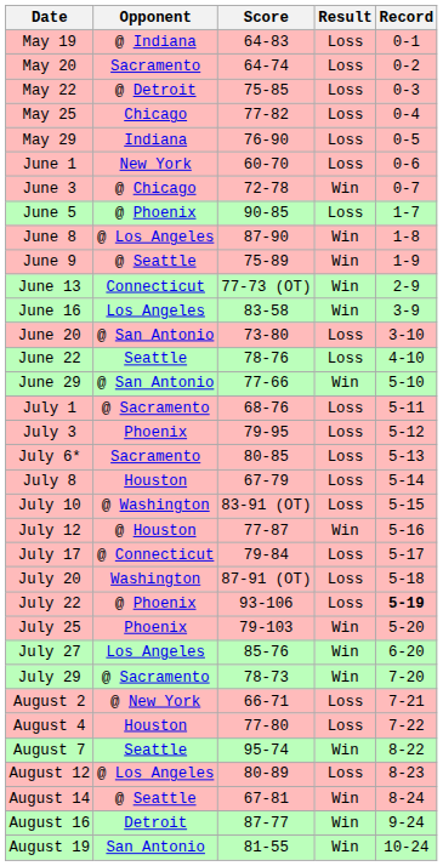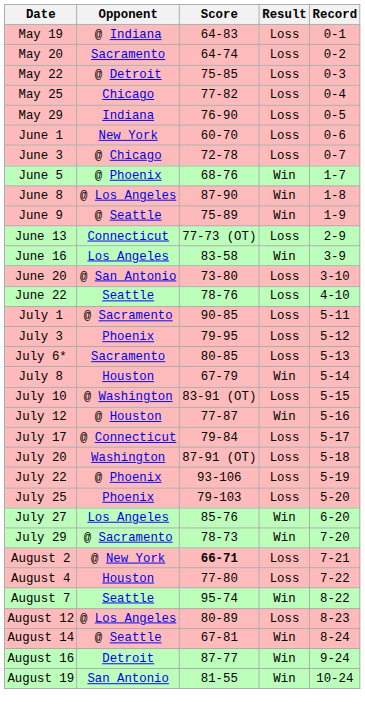June 3 | Result: Win -> Loss
June 5 | Score: 90-85 -> 68-76
June 5 | Result: Loss -> Win
June 13 | Result: Win -> Loss
- row: June 29 | @ San Antonio | 77-66 | Win | 5-10
July 1 | Score: 68-76 -> 90-85
July 8 | Result: Loss -> Win
July 22 | Record: bold -> normal
July 25 | Result: Win -> Loss
August 2 | Score: normal -> bold
